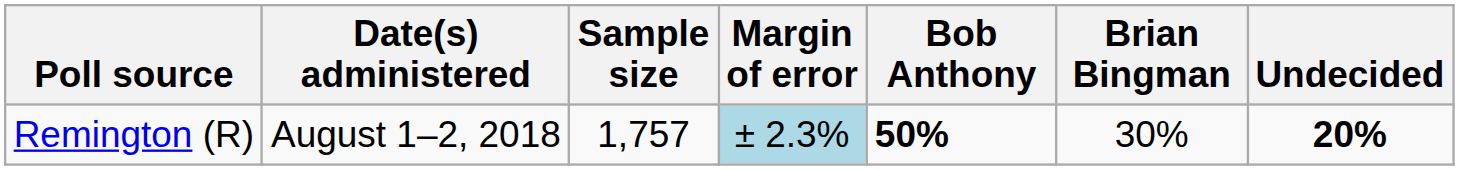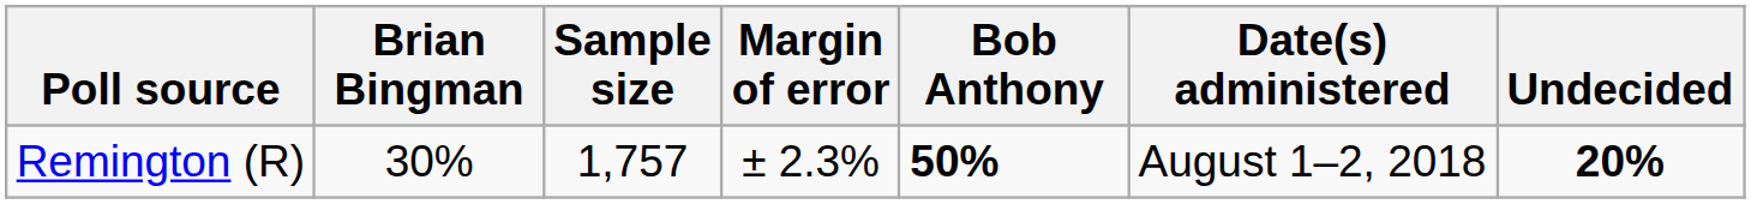columns swapped: Date(s) administered <-> Brian Bingman
Remington (R) | Margin of error: lightblue background -> no background
